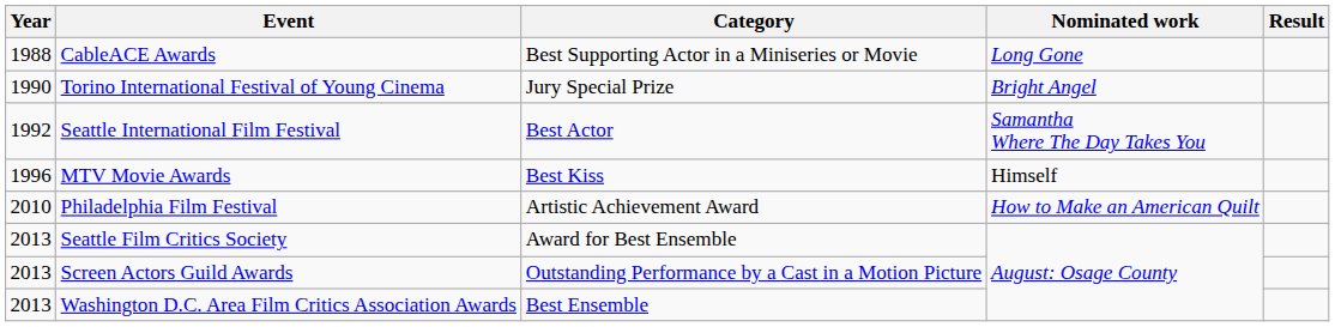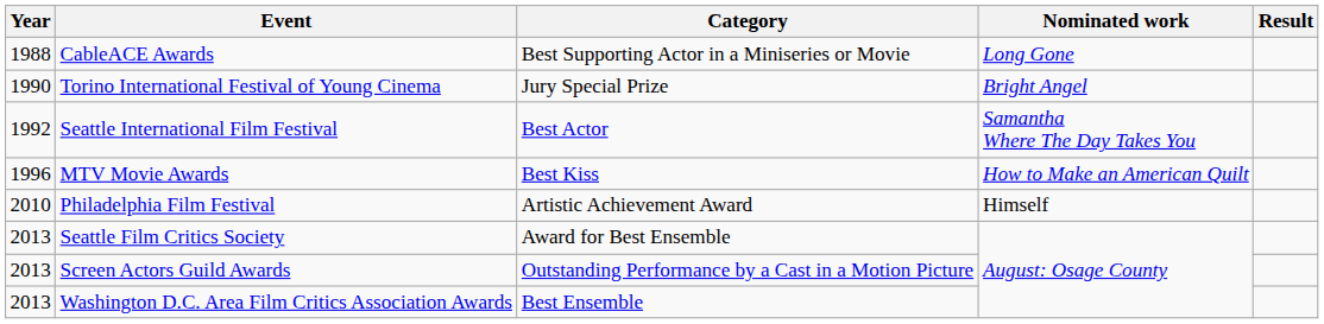MTV Movie Awards | Nominated work: Himself -> How to Make an American Quilt
Philadelphia Film Festival | Nominated work: How to Make an American Quilt -> Himself
